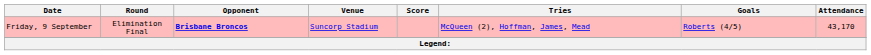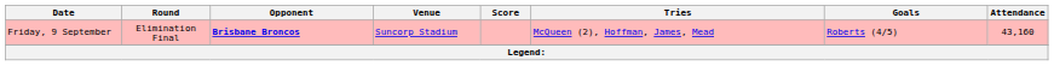Friday, 9 September | Attendance: 43,170 -> 43,160
